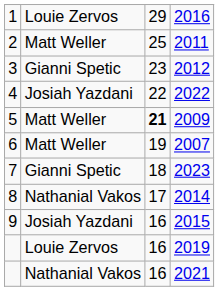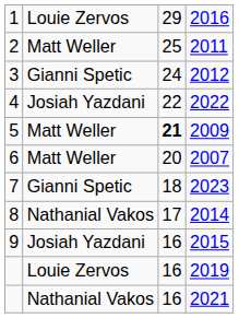2012 | column 3: 23 -> 24
2007 | column 3: 19 -> 20
